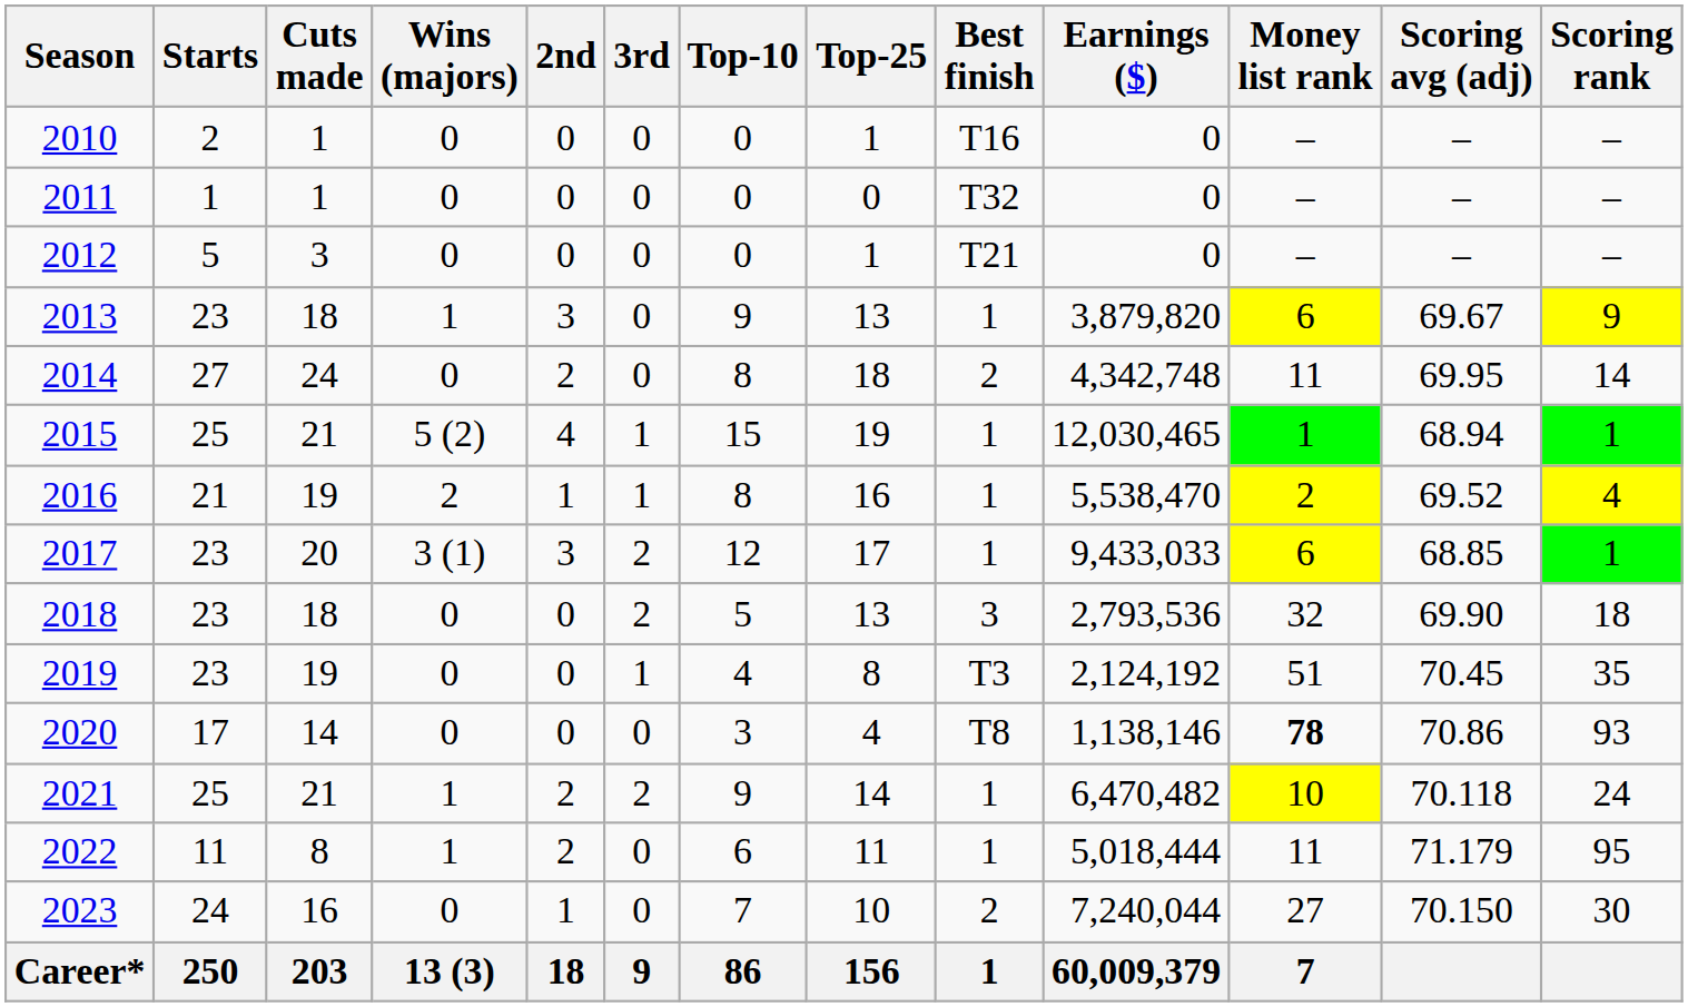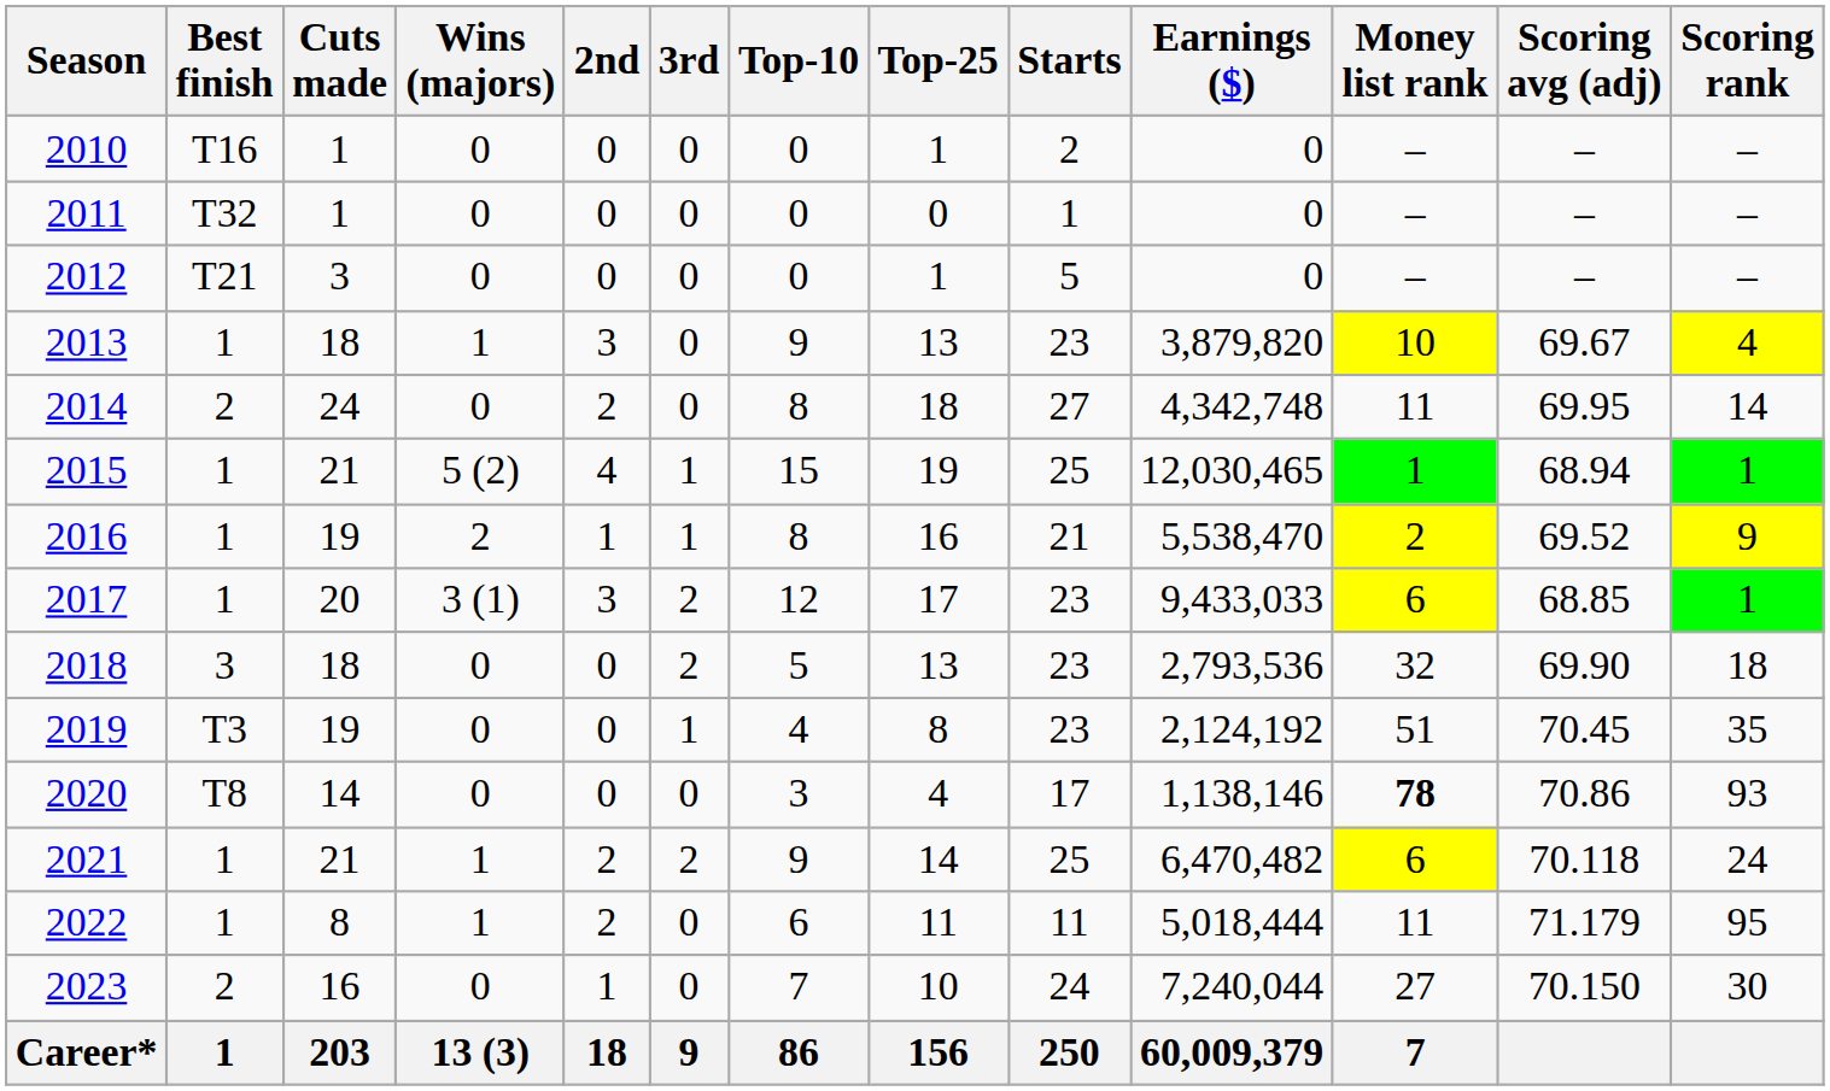columns swapped: Starts <-> Best finish
2013 | Money list rank: 6 -> 10
2013 | Scoring rank: 9 -> 4
2016 | Scoring rank: 4 -> 9
2021 | Money list rank: 10 -> 6
